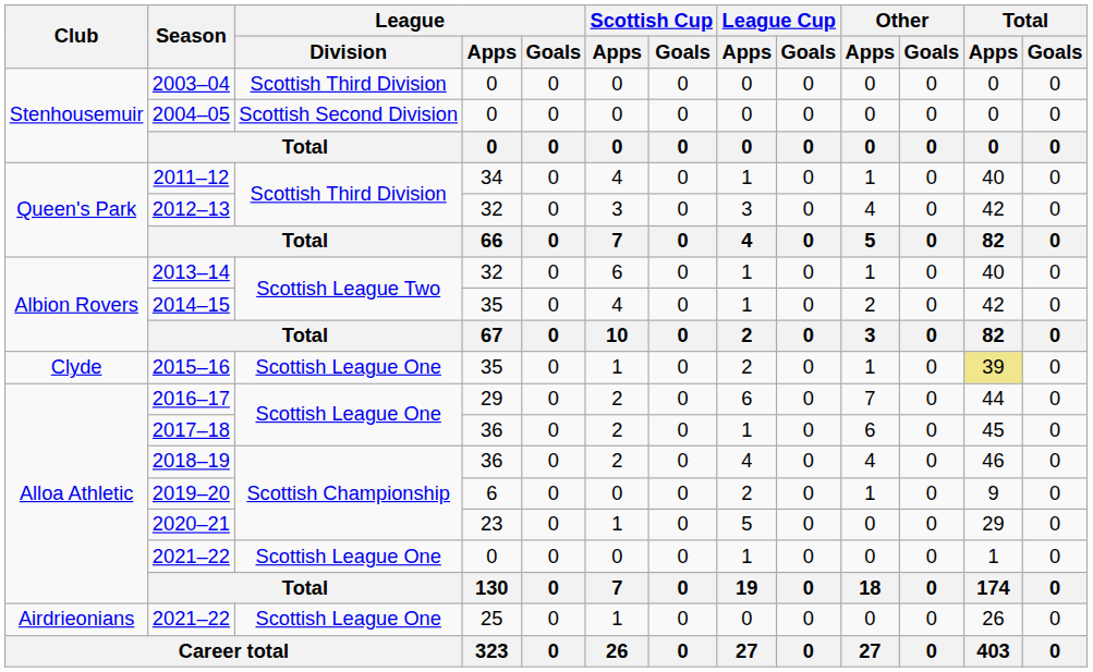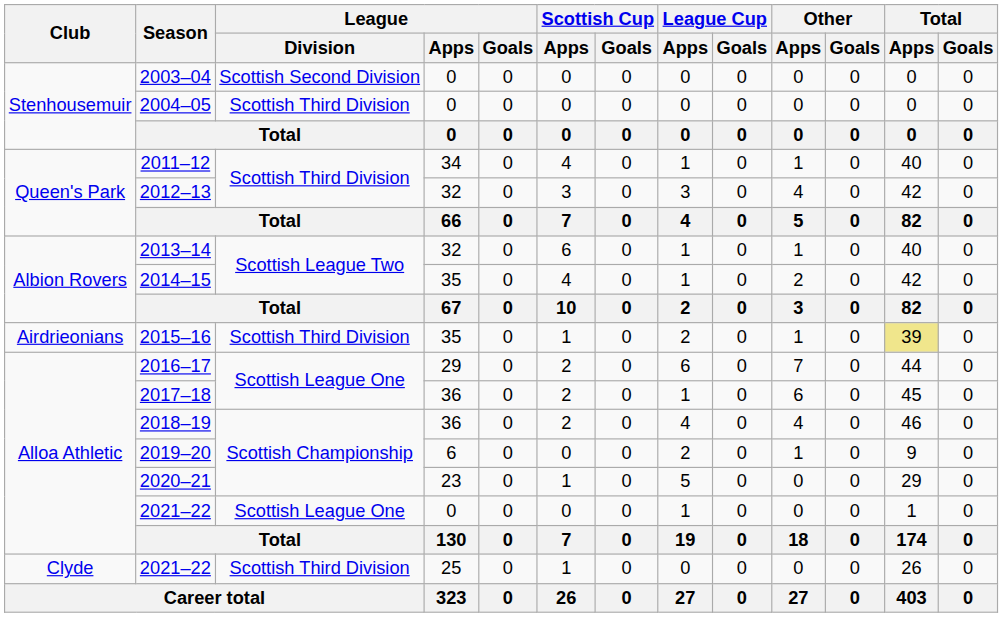2003–04 | League / Division: Scottish Third Division -> Scottish Second Division
2004–05 | League / Division: Scottish Second Division -> Scottish Third Division
2015–16 | Club: Clyde -> Airdrieonians
2015–16 | League / Division: Scottish League One -> Scottish Third Division
2021–22 / 25 | Club: Airdrieonians -> Clyde
2021–22 / 25 | League / Division: Scottish League One -> Scottish Third Division
